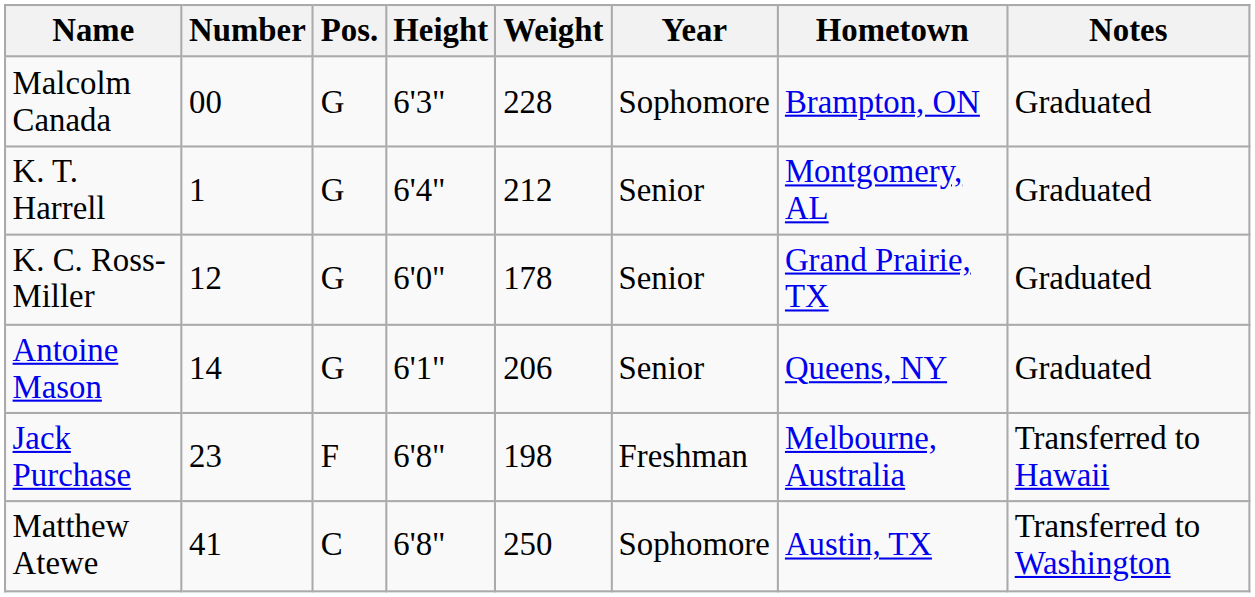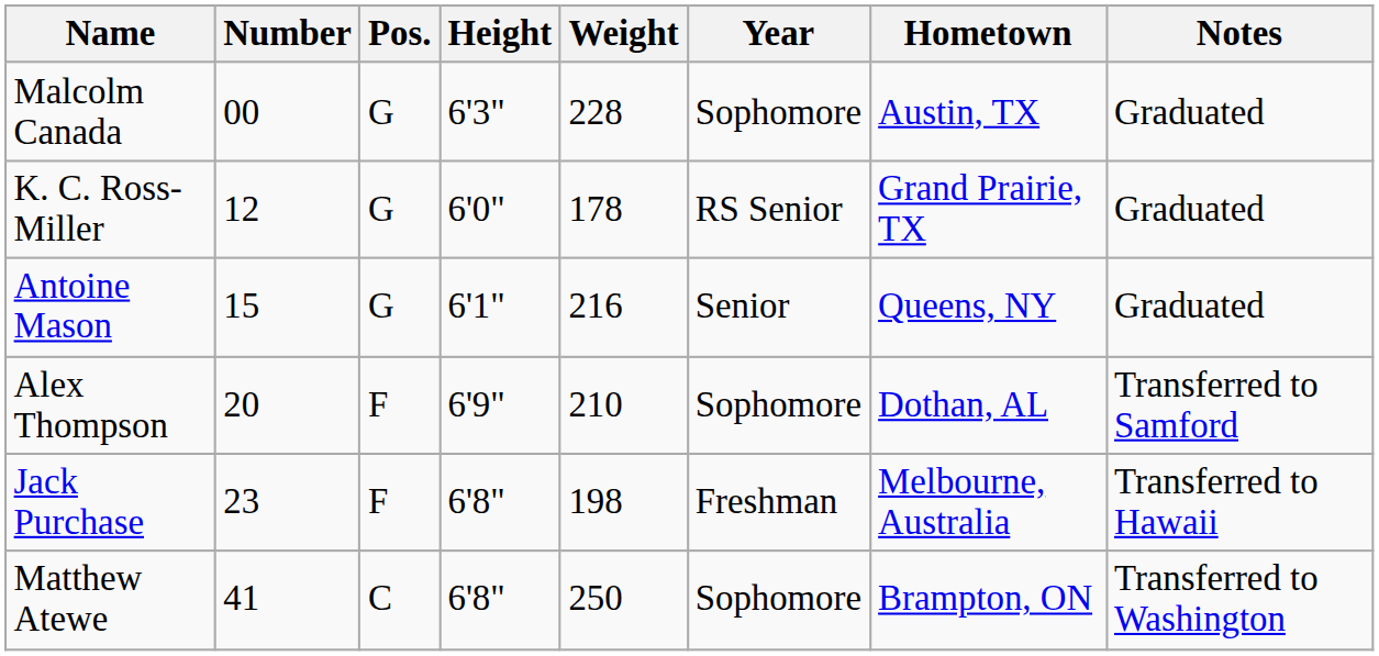Malcolm Canada | Hometown: Brampton, ON -> Austin, TX
- row: K. T. Harrell | 1 | G | 6'4" | 212 | Senior | Montgomery, AL | Graduated
K. C. Ross-Miller | Year: Senior -> RS Senior
Antoine Mason | Number: 14 -> 15
Antoine Mason | Weight: 206 -> 216
+ row: Alex Thompson | 20 | F | 6'9" | 210 | Sophomore | Dothan, AL | Transferred to Samford
Matthew Atewe | Hometown: Austin, TX -> Brampton, ON
